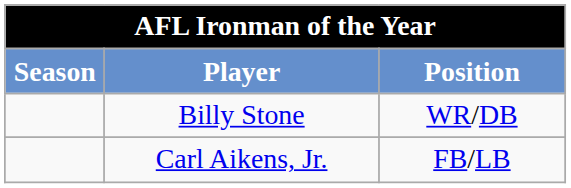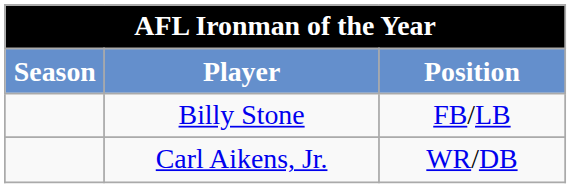Billy Stone | Position: WR/DB -> FB/LB
Carl Aikens, Jr. | Position: FB/LB -> WR/DB
